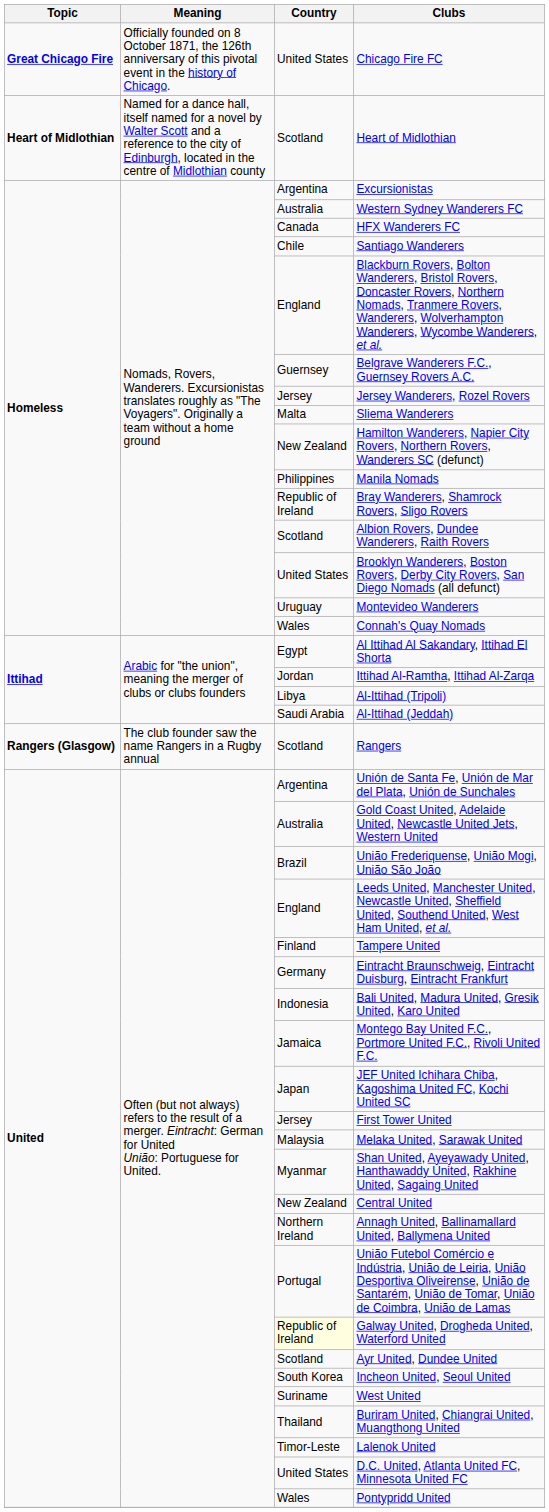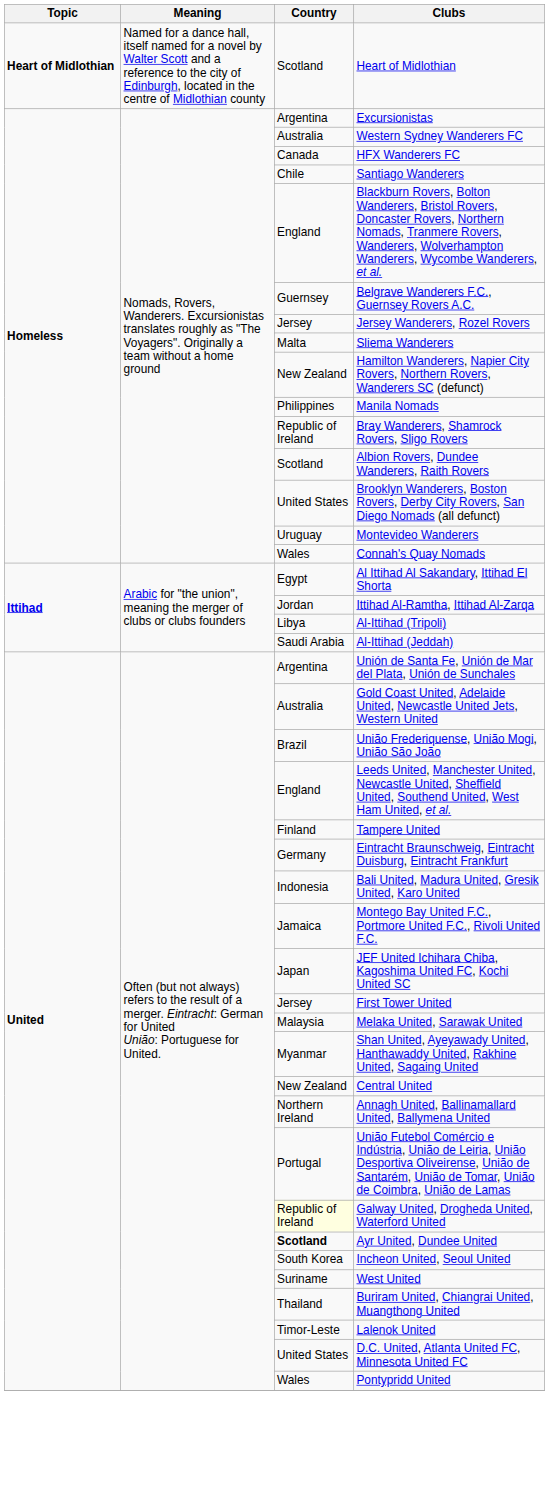- row: Great Chicago Fire | Officially founded on 8 October 1871, the 126th anniversary of this pivotal event in the history of Chicago. | United States | Chicago Fire FC
- row: Rangers (Glasgow) | The club founder saw the name Rangers in a Rugby annual | Scotland | Rangers
Ayr United, Dundee United | Country: normal -> bold
